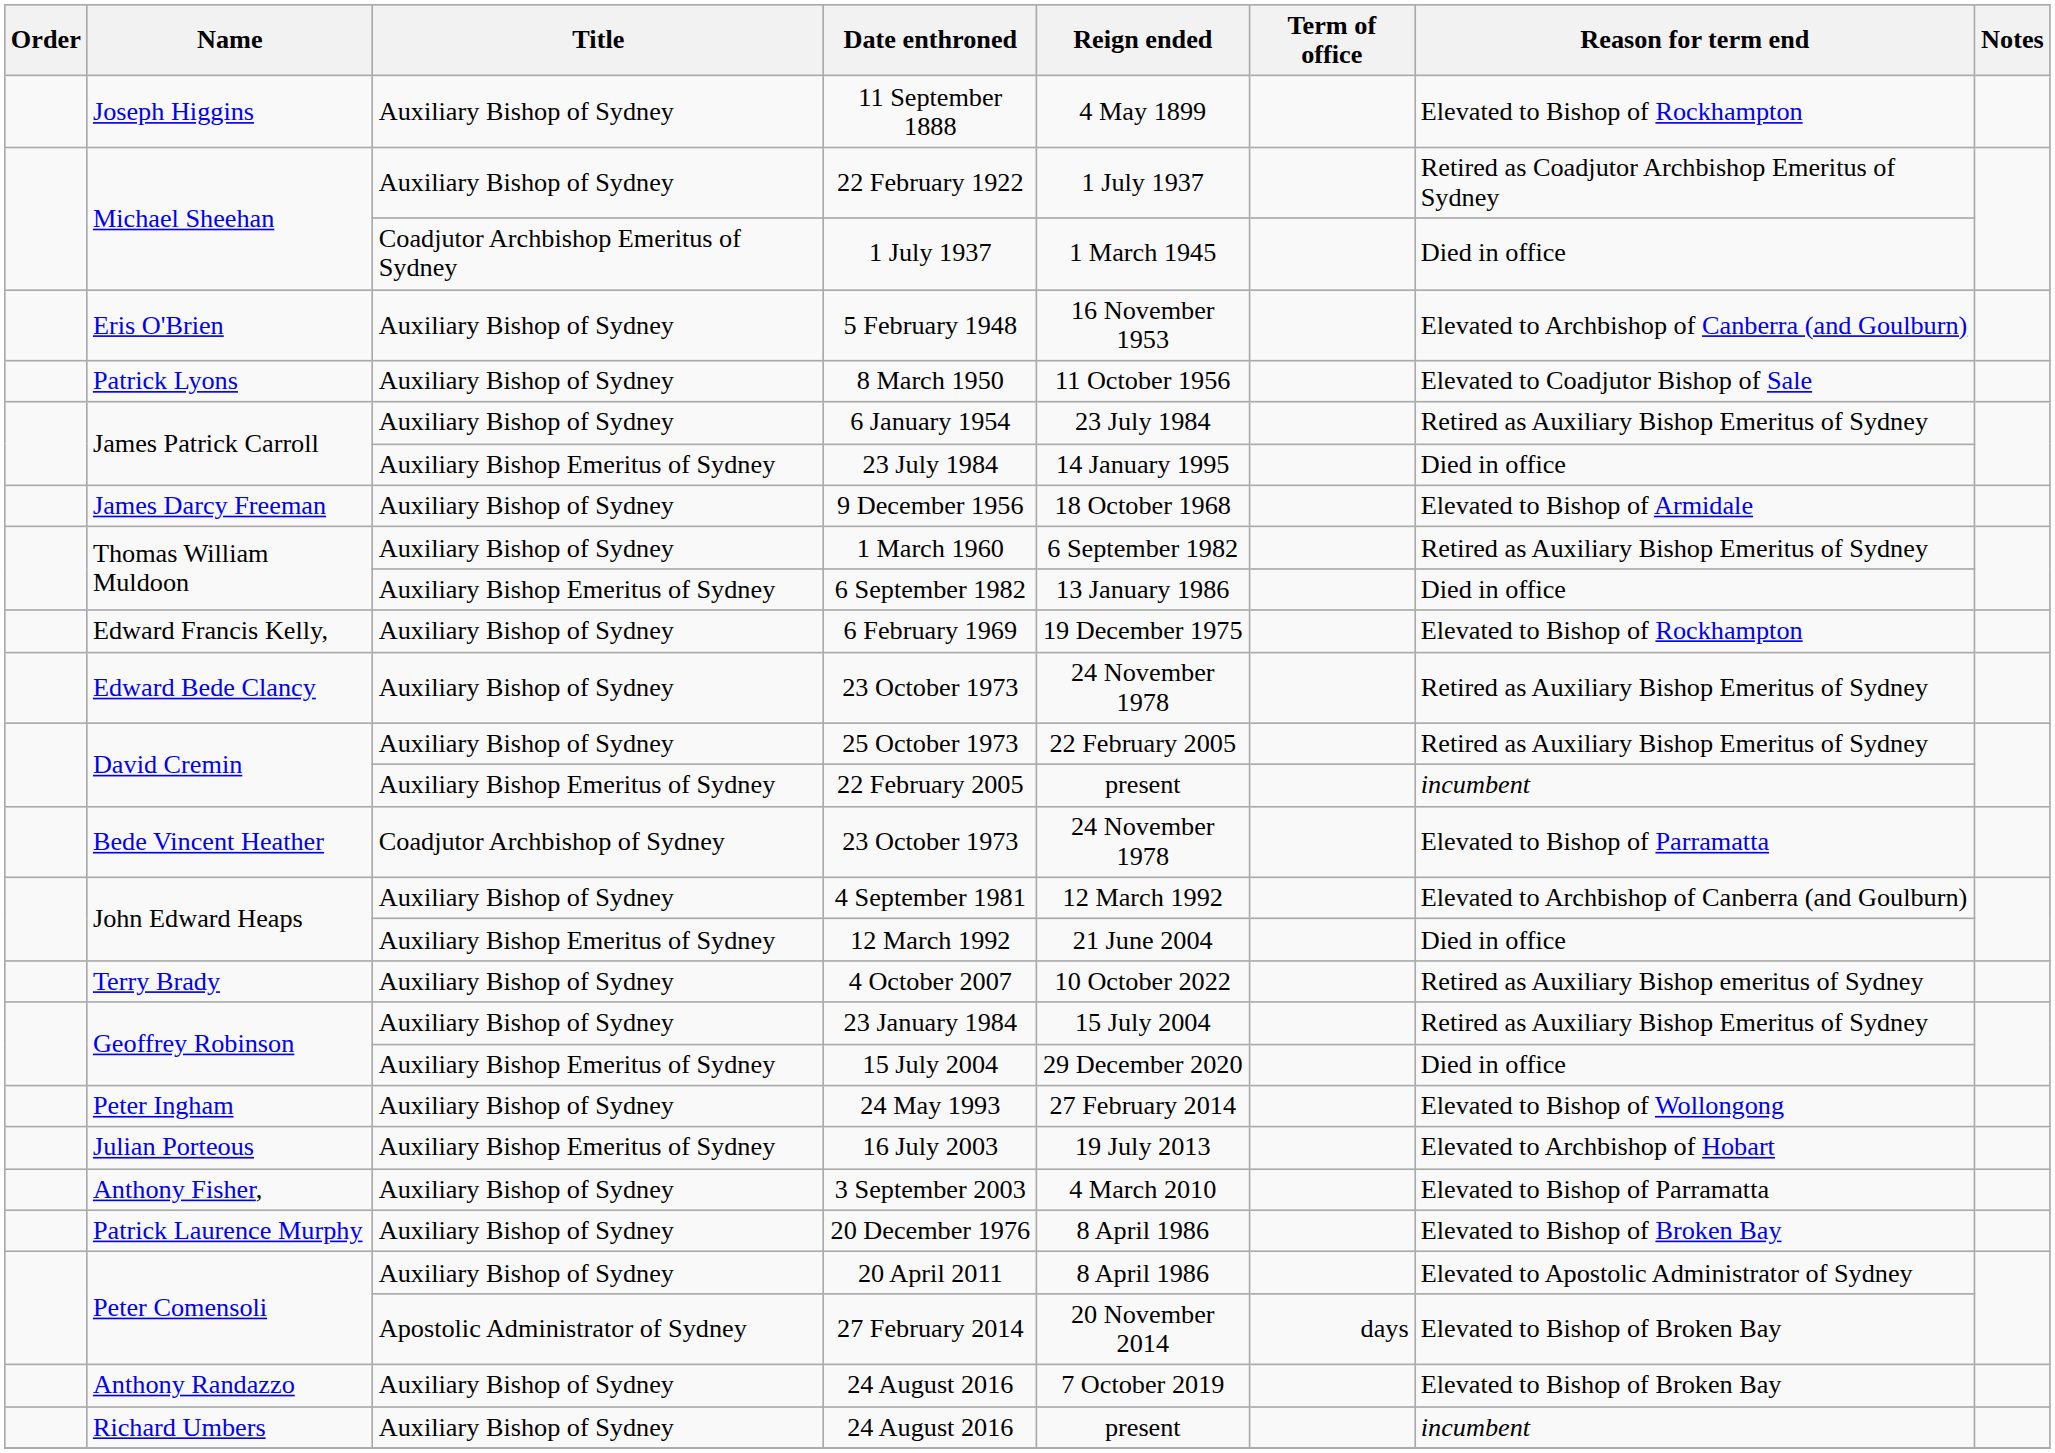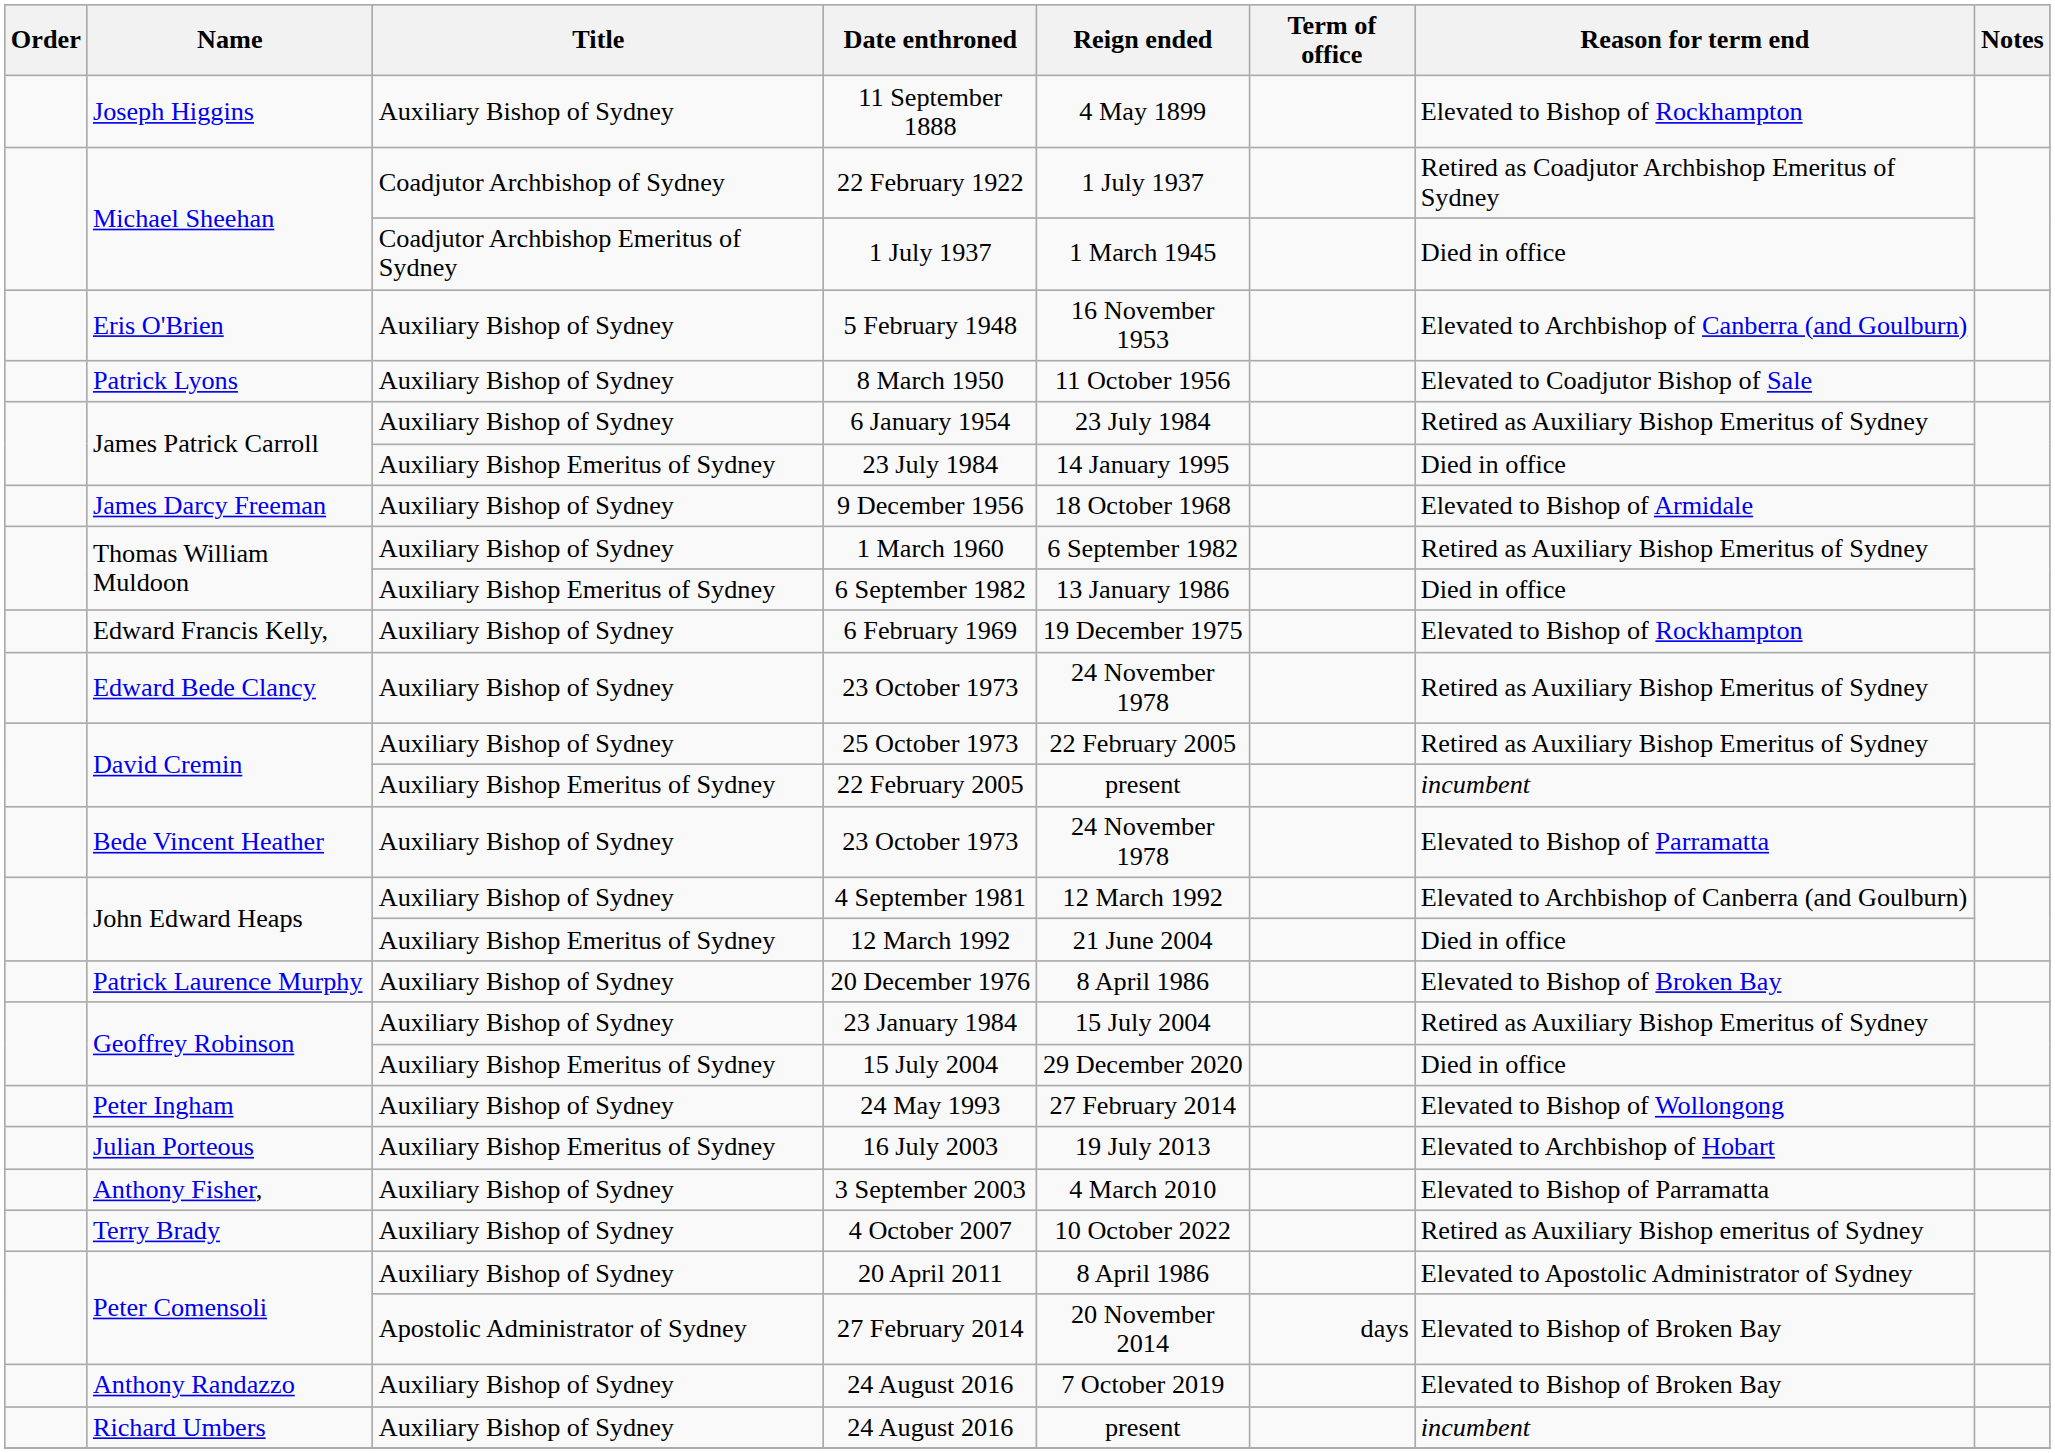22 February 1922 | Title: Auxiliary Bishop of Sydney -> Coadjutor Archbishop of Sydney
Bede Vincent Heather / 23 October 1973 | Title: Coadjutor Archbishop of Sydney -> Auxiliary Bishop of Sydney
rows swapped: 20 December 1976 <-> 4 October 2007
